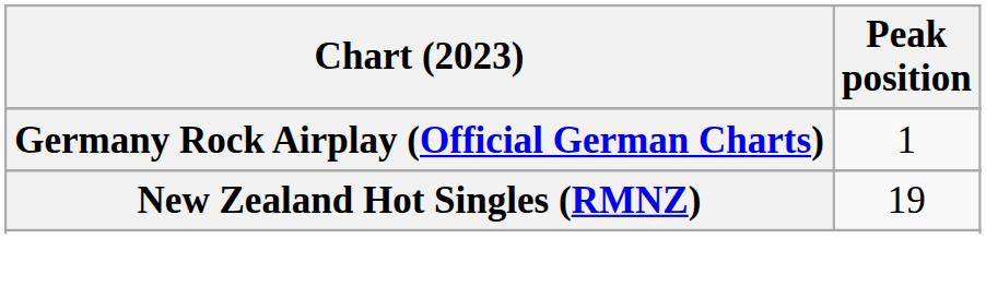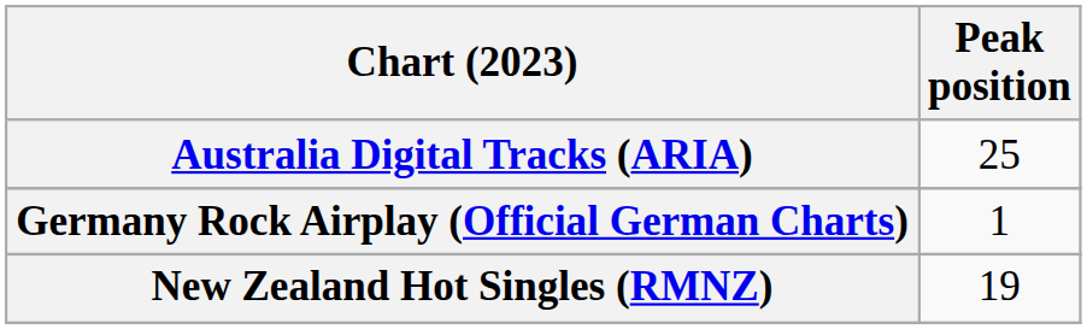+ row: Australia Digital Tracks (ARIA) | 25
